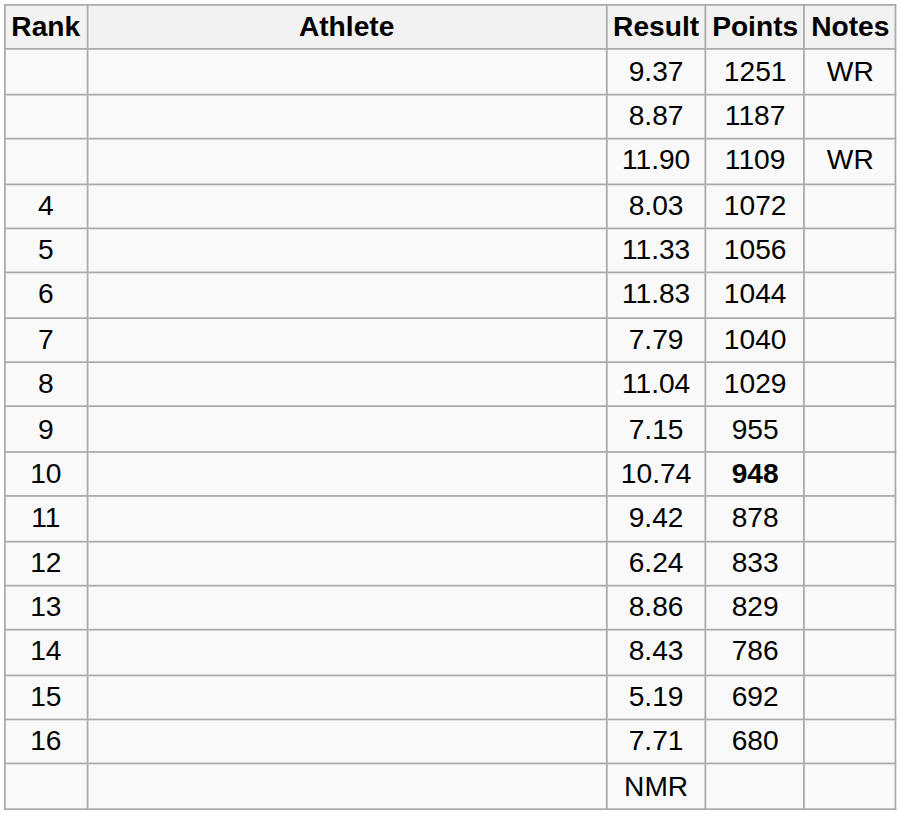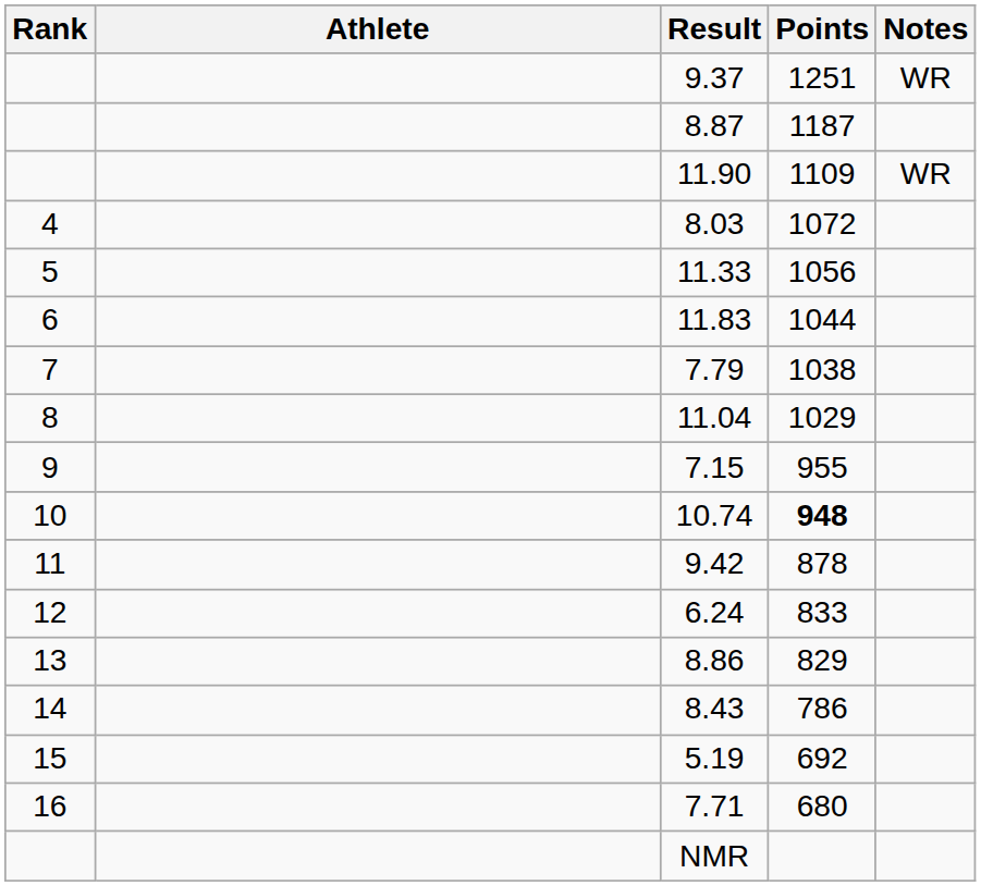7.79 | Points: 1040 -> 1038
